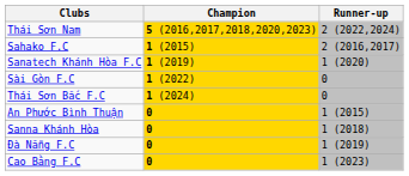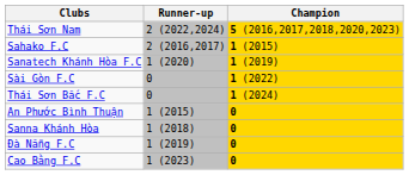columns swapped: Champion <-> Runner-up
